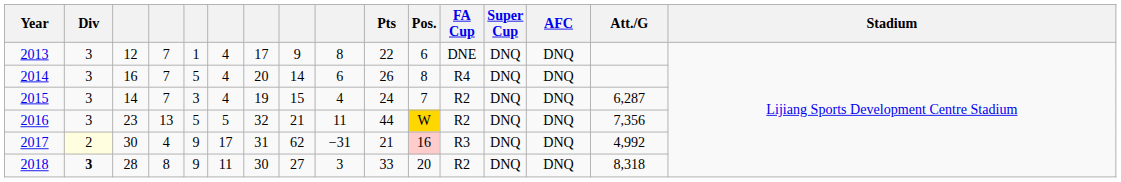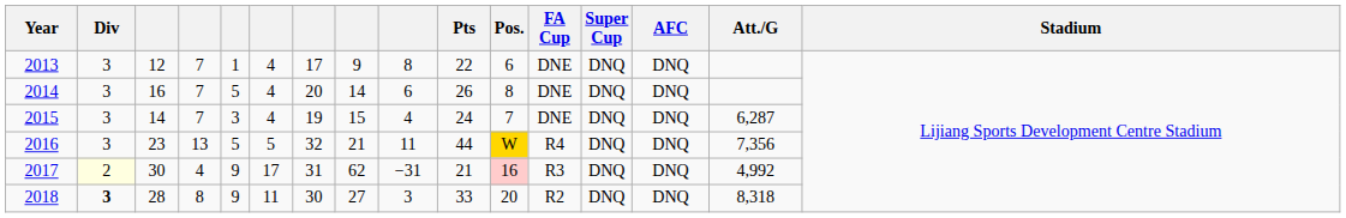2014 | FA Cup: R4 -> DNE
2015 | FA Cup: R2 -> DNE
2016 | FA Cup: R2 -> R4
